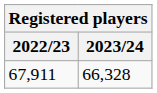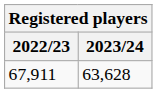67,911 | 2023/24: 66,328 -> 63,628
